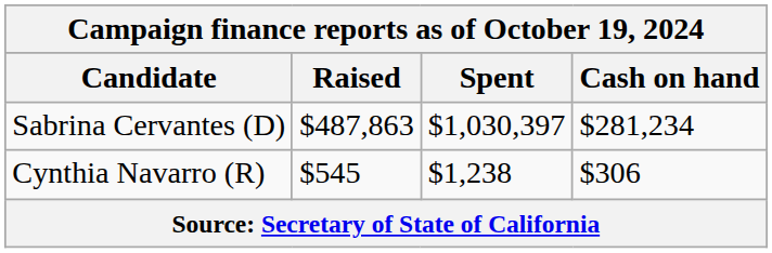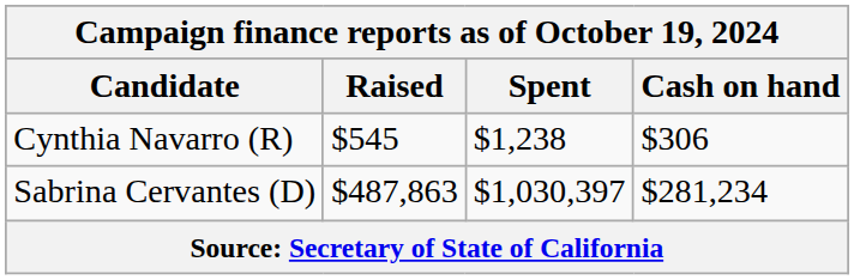rows swapped: Sabrina Cervantes (D) <-> Cynthia Navarro (R)
